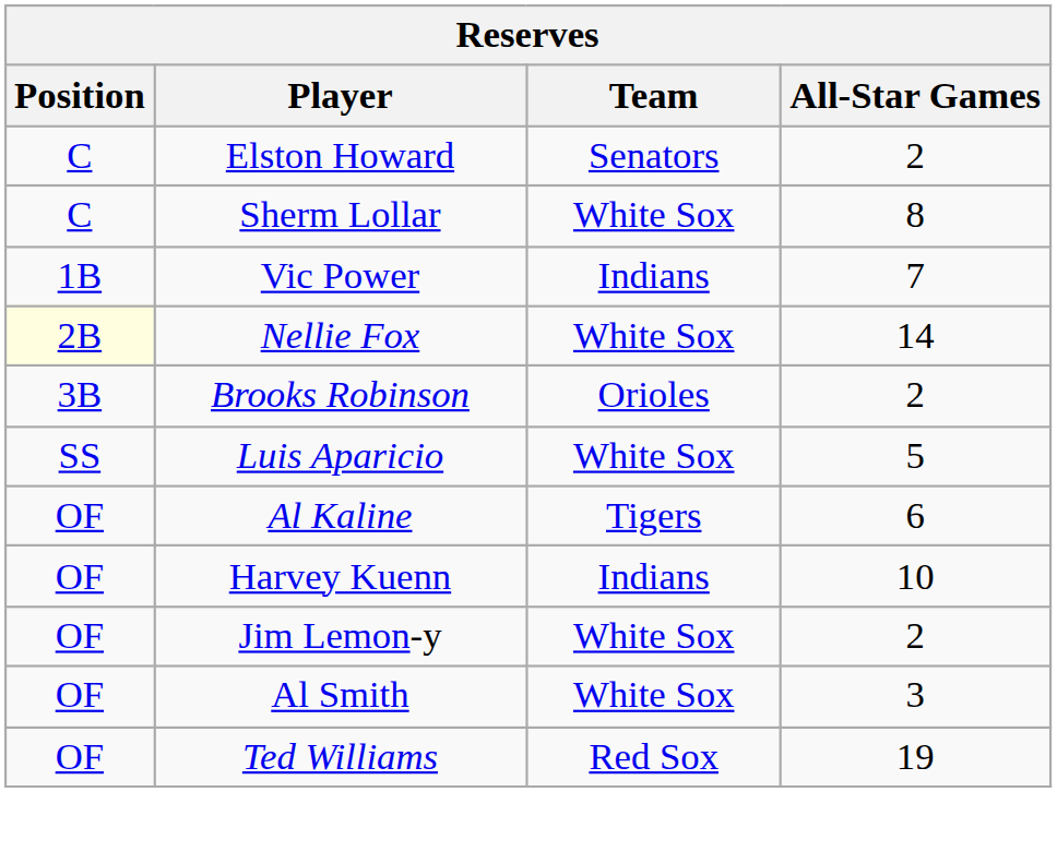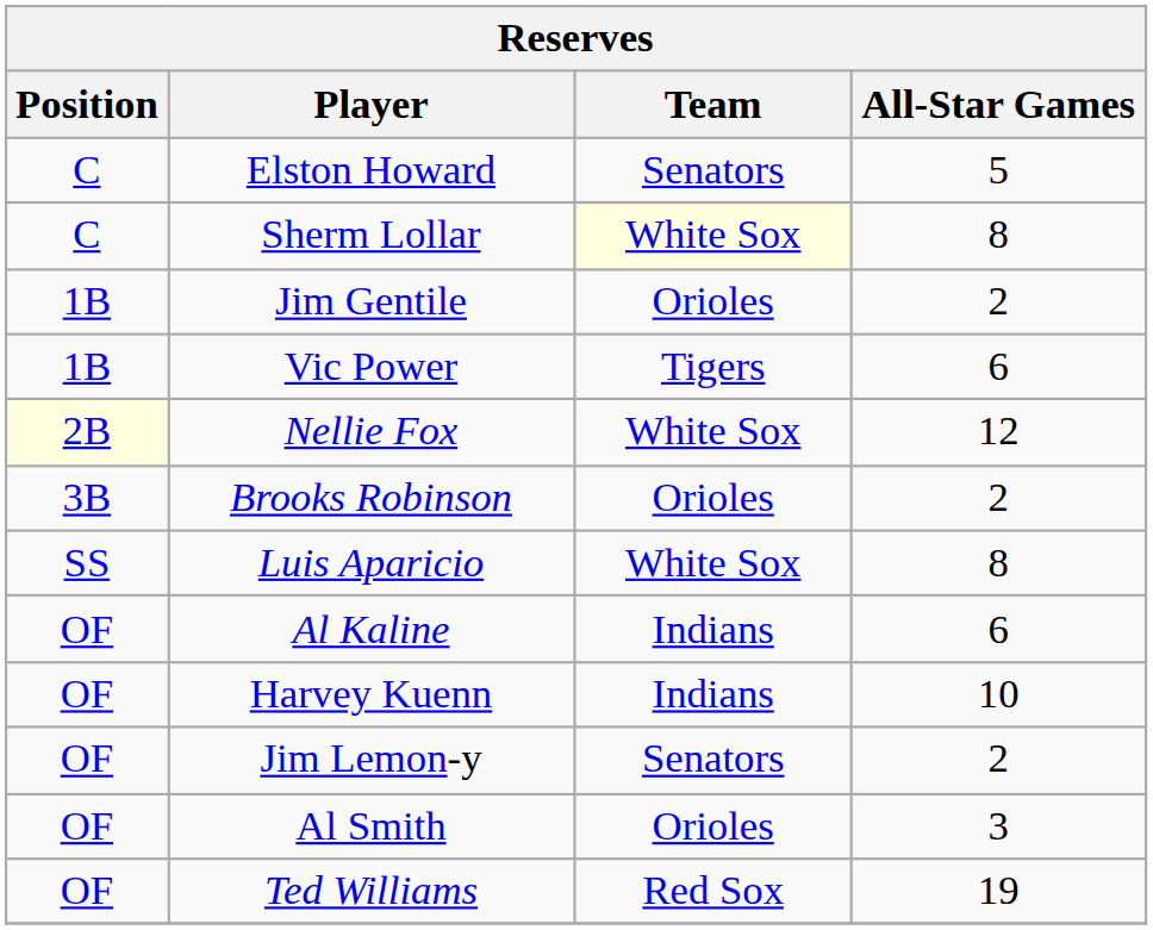Elston Howard | All-Star Games: 2 -> 5
Sherm Lollar | Team: no background -> lightyellow background
+ row: 1B | Jim Gentile | Orioles | 2
Vic Power | Team: Indians -> Tigers
Vic Power | All-Star Games: 7 -> 6
Nellie Fox | All-Star Games: 14 -> 12
Luis Aparicio | All-Star Games: 5 -> 8
Al Kaline | Team: Tigers -> Indians
Jim Lemon-y | Team: White Sox -> Senators
Al Smith | Team: White Sox -> Orioles
